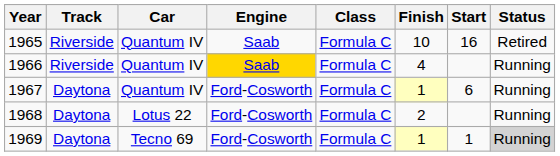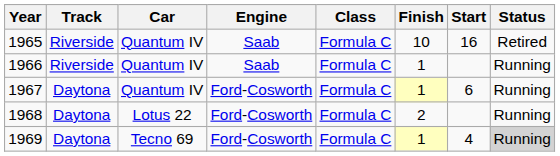1966 | Engine: gold background -> no background
1966 | Finish: 4 -> 1
1969 | Start: 1 -> 4
